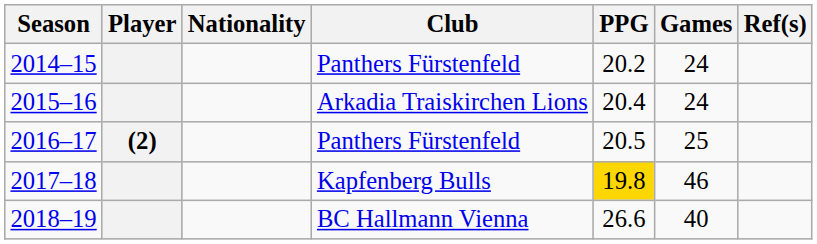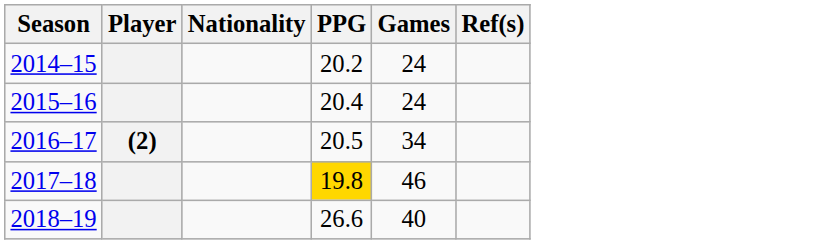- column: Club | Panthers Fürstenfeld | Arkadia Traiskirchen Lions | Panthers Fürstenfeld | Kapfenberg Bulls | BC Hallmann Vienna
2016–17 | Games: 25 -> 34
